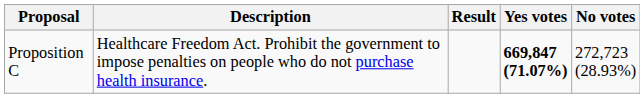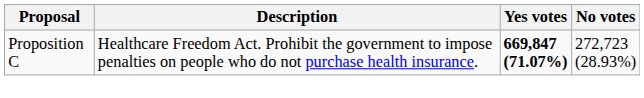- column: Result
